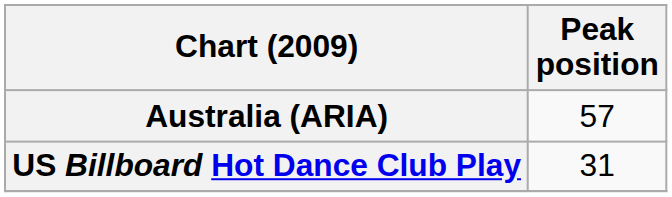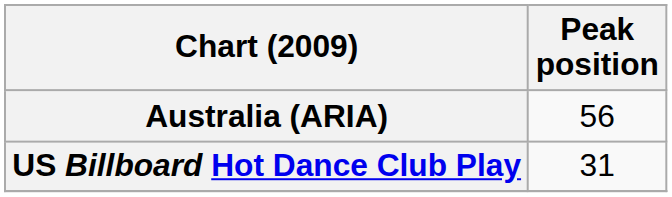Australia (ARIA) | Peak position: 57 -> 56
